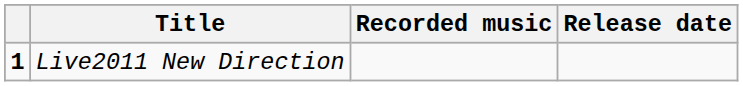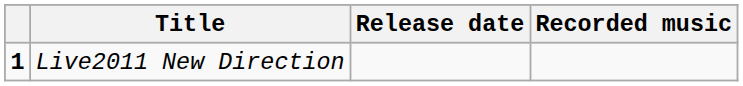columns swapped: Release date <-> Recorded music
